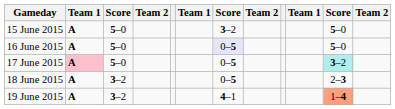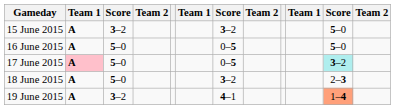15 June 2015 | column 3: 5–0 -> 3–2
16 June 2015 | column 7: lavender background -> no background
18 June 2015 | column 3: 3–2 -> 5–0
18 June 2015 | column 7: 0–5 -> 3–2
